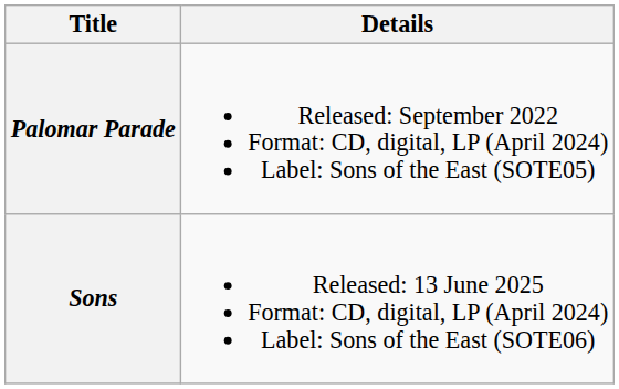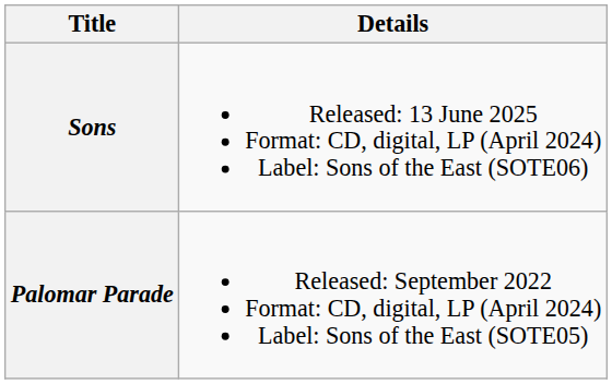rows swapped: Palomar Parade <-> Sons
